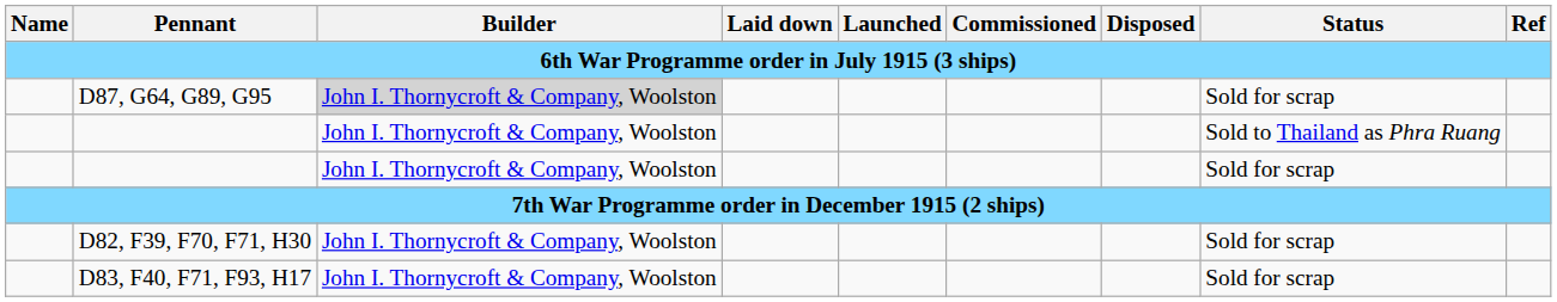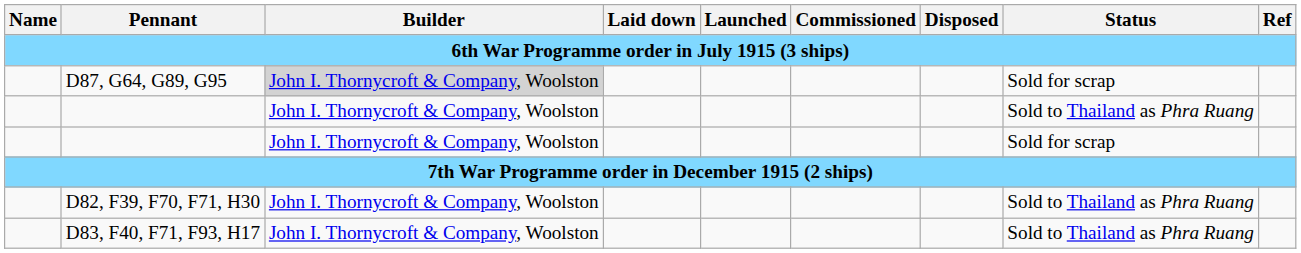D82, F39, F70, F71, H30 | Status: Sold for scrap -> Sold to Thailand as Phra Ruang
D83, F40, F71, F93, H17 | Status: Sold for scrap -> Sold to Thailand as Phra Ruang
